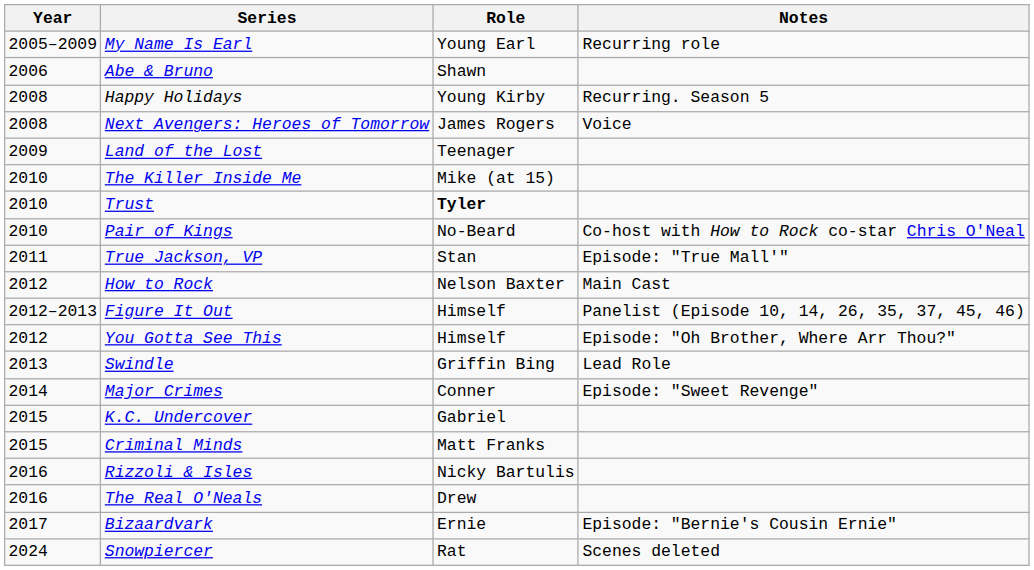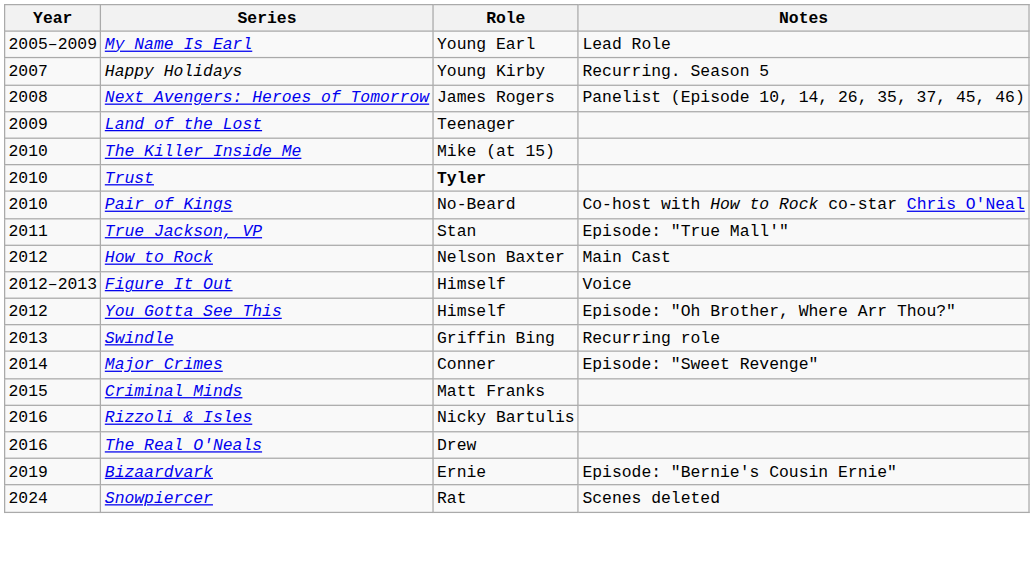My Name Is Earl | Notes: Recurring role -> Lead Role
- row: 2006 | Abe & Bruno | Shawn
Happy Holidays | Year: 2008 -> 2007
Next Avengers: Heroes of Tomorrow | Notes: Voice -> Panelist (Episode 10, 14, 26, 35, 37, 45, 46)
Figure It Out | Notes: Panelist (Episode 10, 14, 26, 35, 37, 45, 46) -> Voice
Swindle | Notes: Lead Role -> Recurring role
- row: 2015 | K.C. Undercover | Gabriel
Bizaardvark | Year: 2017 -> 2019
